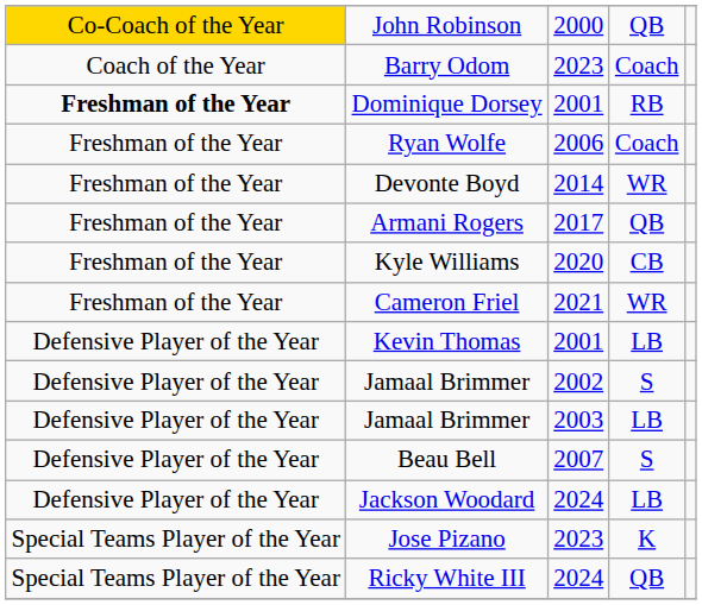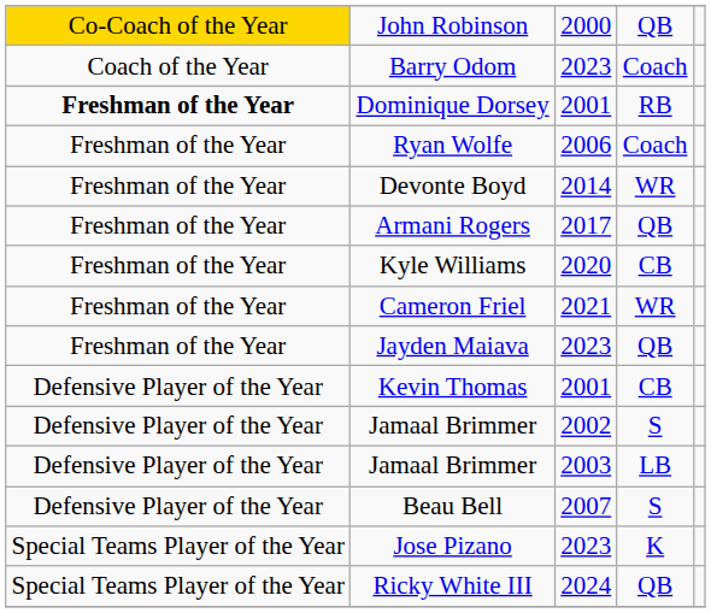+ row: Freshman of the Year | Jayden Maiava | 2023 | QB
Kevin Thomas | column 4: LB -> CB
- row: Defensive Player of the Year | Jackson Woodard | 2024 | LB
